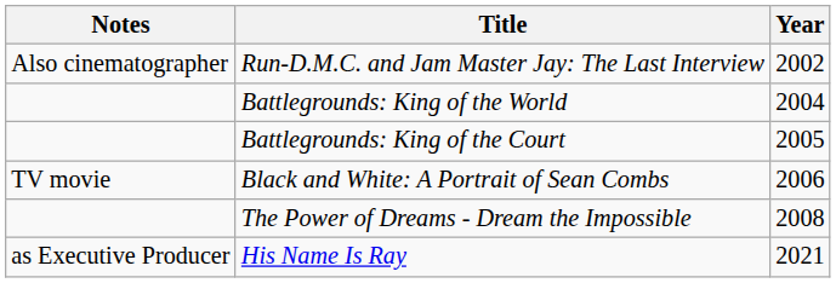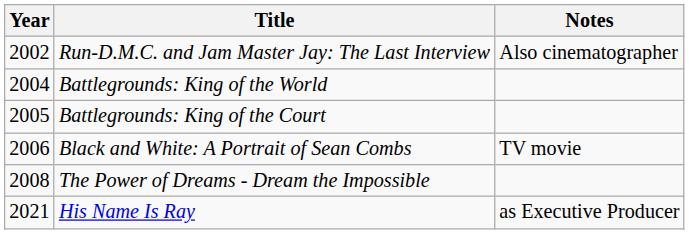columns swapped: Year <-> Notes
